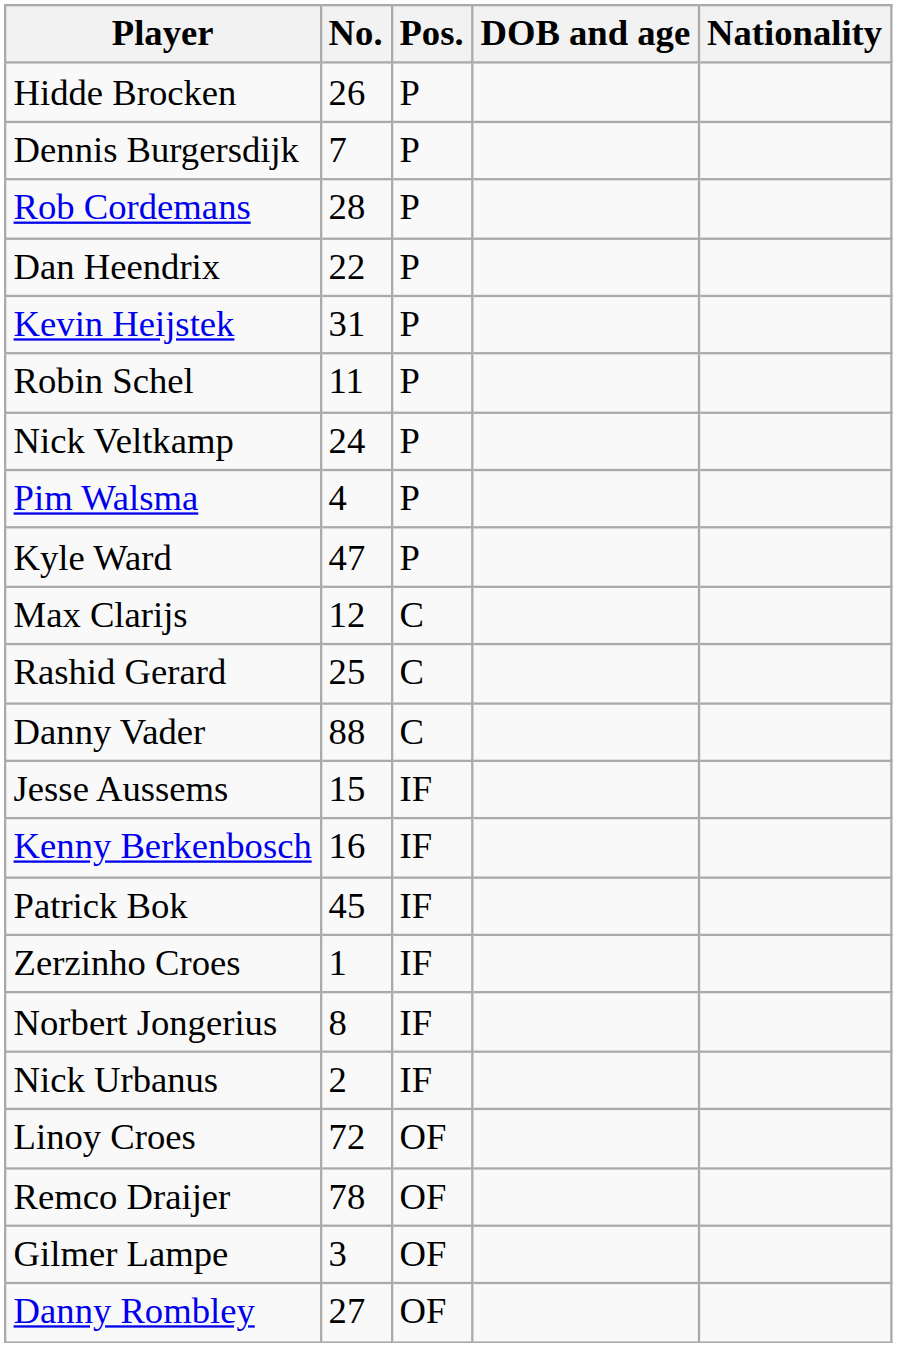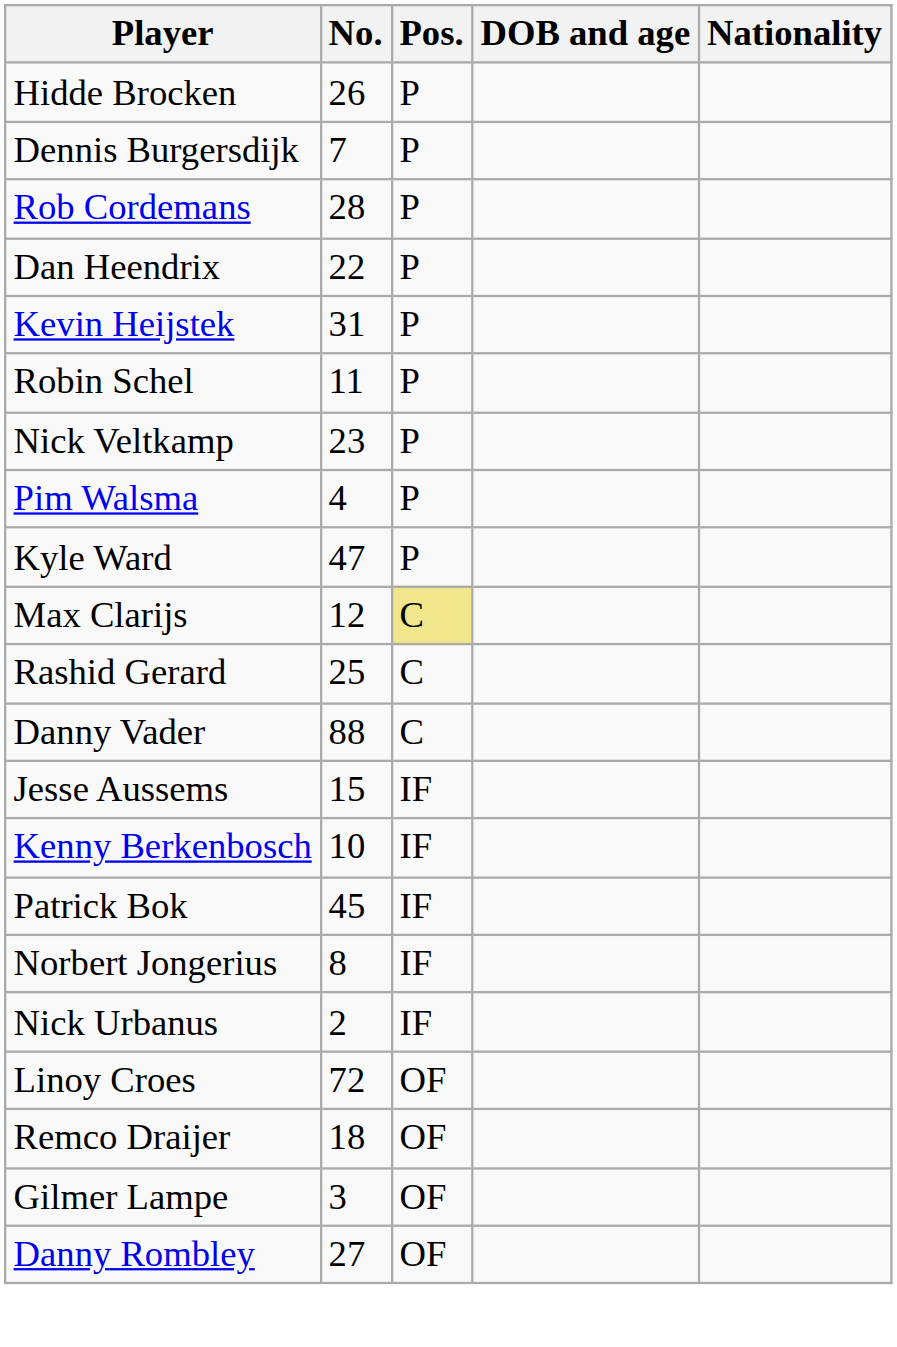Nick Veltkamp | No.: 24 -> 23
Max Clarijs | Pos.: no background -> khaki background
Kenny Berkenbosch | No.: 16 -> 10
- row: Zerzinho Croes | 1 | IF
Remco Draijer | No.: 78 -> 18
